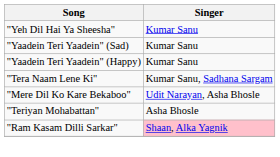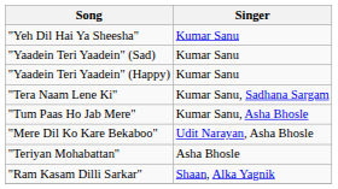+ row: "Tum Paas Ho Jab Mere" | Kumar Sanu, Asha Bhosle
"Ram Kasam Dilli Sarkar" | Singer: pink background -> no background
